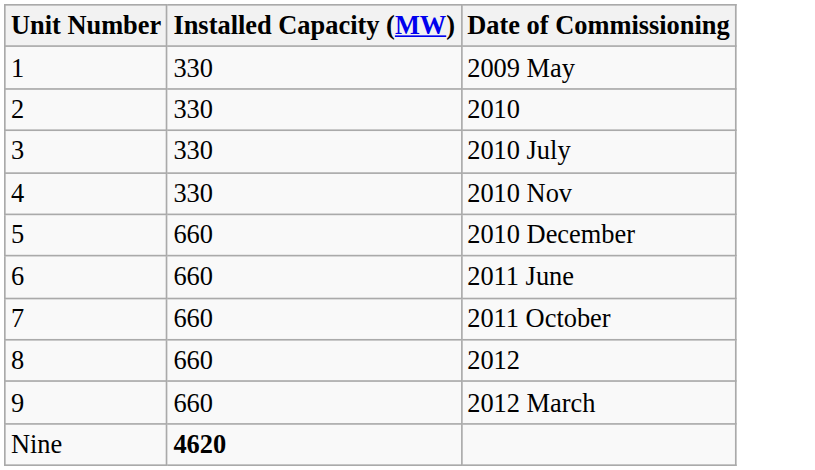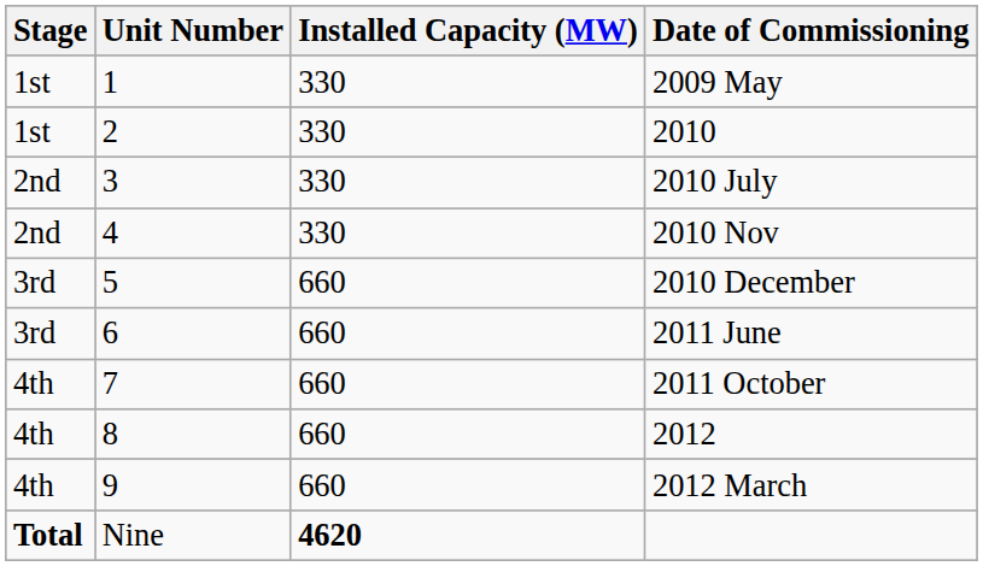+ column: Stage | 1st | 1st | 2nd | 2nd | 3rd | 3rd | 4th | 4th | 4th | Total
